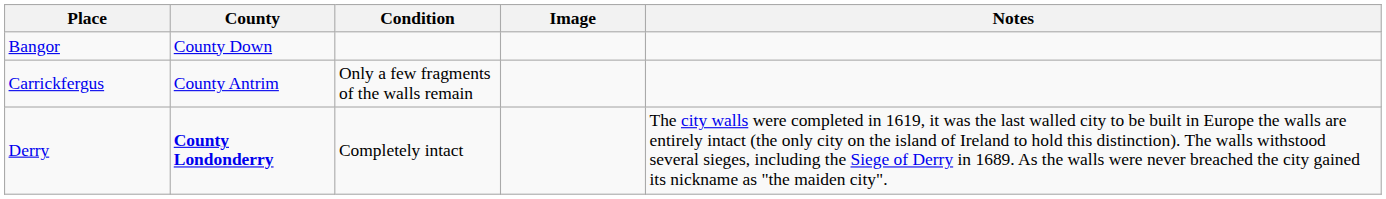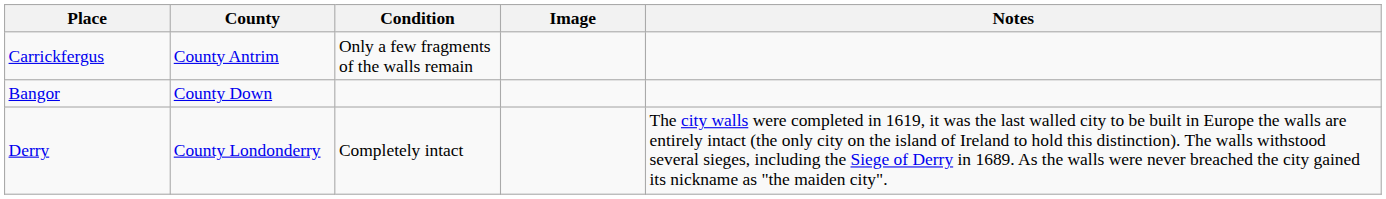rows swapped: Bangor <-> Carrickfergus
Derry | County: bold -> normal
